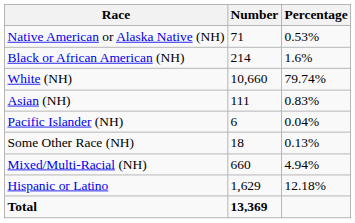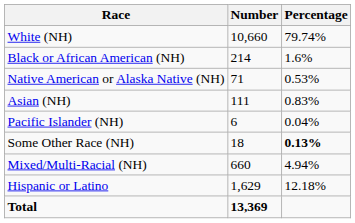rows swapped: White (NH) <-> Native American or Alaska Native (NH)
Some Other Race (NH) | Percentage: normal -> bold
